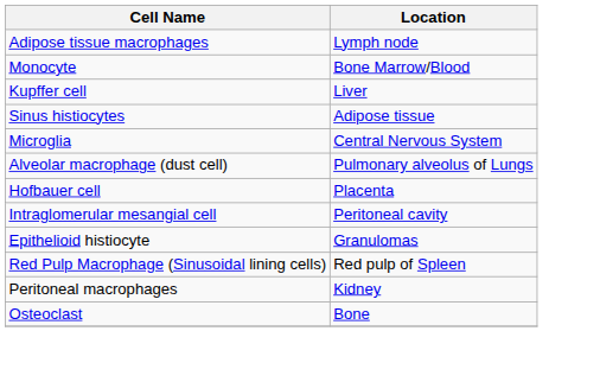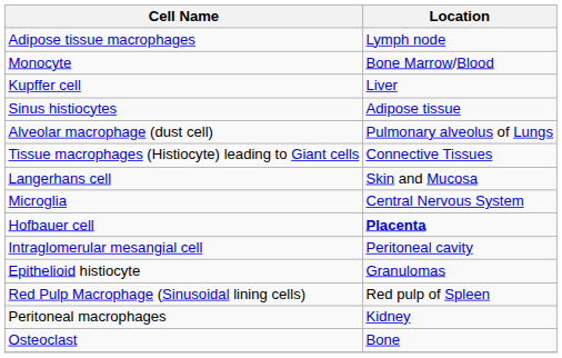rows swapped: Alveolar macrophage (dust cell) <-> Microglia
+ row: Tissue macrophages (Histiocyte) leading to Giant cells | Connective Tissues
+ row: Langerhans cell | Skin and Mucosa
Hofbauer cell | Location: normal -> bold
